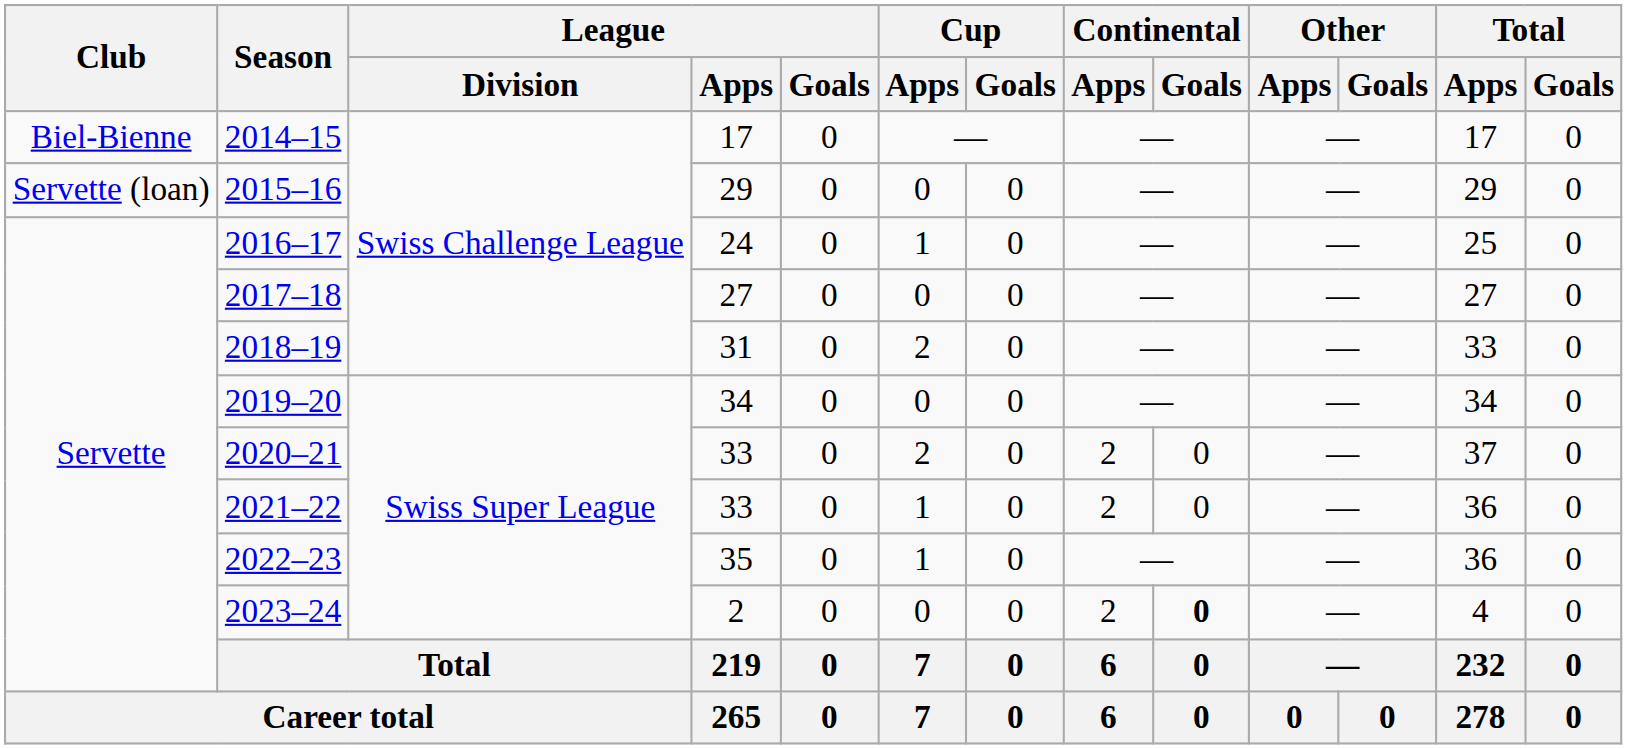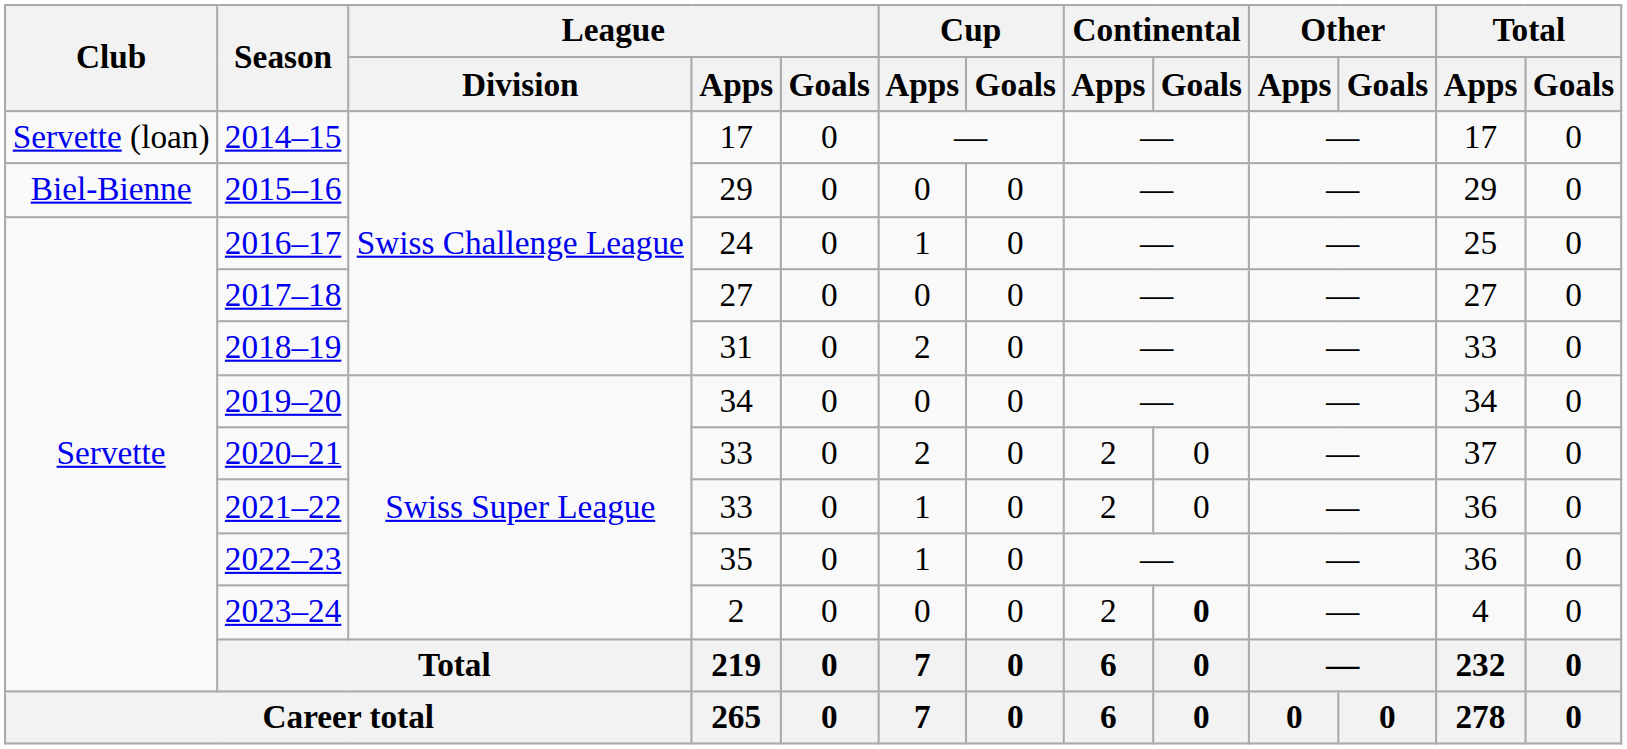2014–15 | Club: Biel-Bienne -> Servette (loan)
2015–16 | Club: Servette (loan) -> Biel-Bienne
